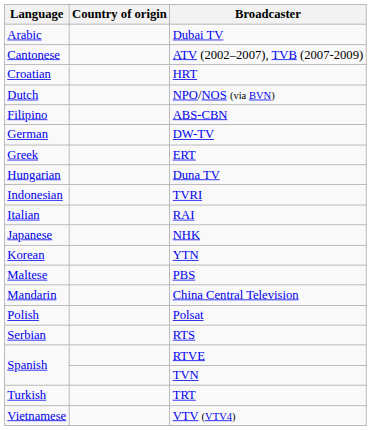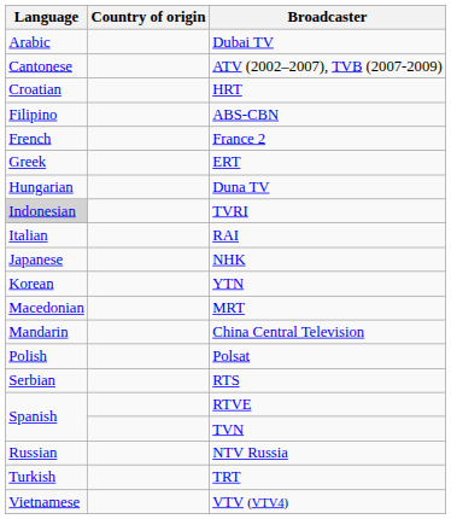- row: Dutch | NPO/NOS (via BVN)
+ row: French | France 2
- row: German | DW-TV
TVRI | Language: no background -> lightgrey background
+ row: Macedonian | MRT
- row: Maltese | PBS
+ row: Russian | NTV Russia
